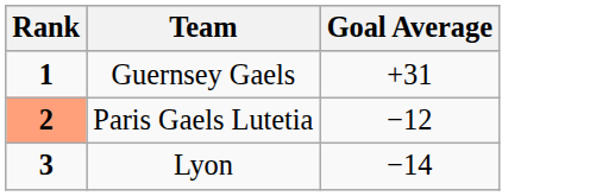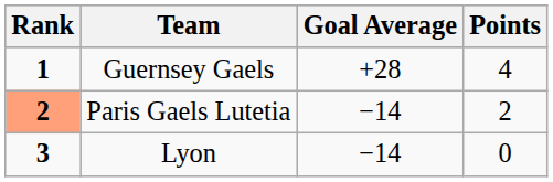+ column: Points | 4 | 2 | 0
Guernsey Gaels | Goal Average: +31 -> +28
Paris Gaels Lutetia | Goal Average: −12 -> −14
